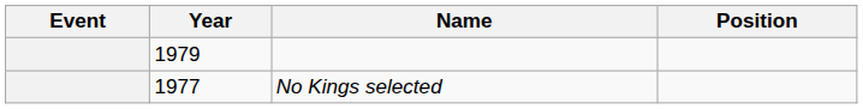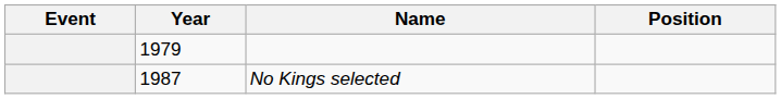No Kings selected | Year: 1977 -> 1987
